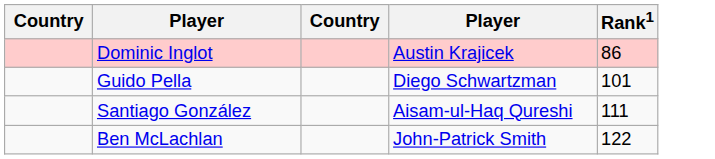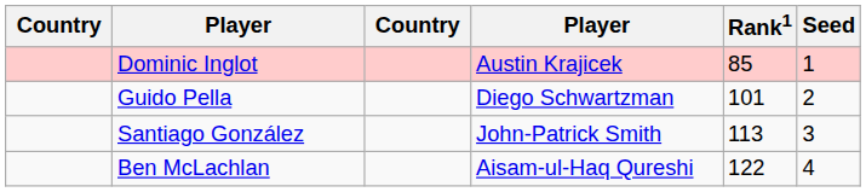+ column: Seed | 1 | 2 | 3 | 4
Dominic Inglot | Rank1: 86 -> 85
Santiago González | column 4: Aisam-ul-Haq Qureshi -> John-Patrick Smith
Santiago González | Rank1: 111 -> 113
Ben McLachlan | column 4: John-Patrick Smith -> Aisam-ul-Haq Qureshi
